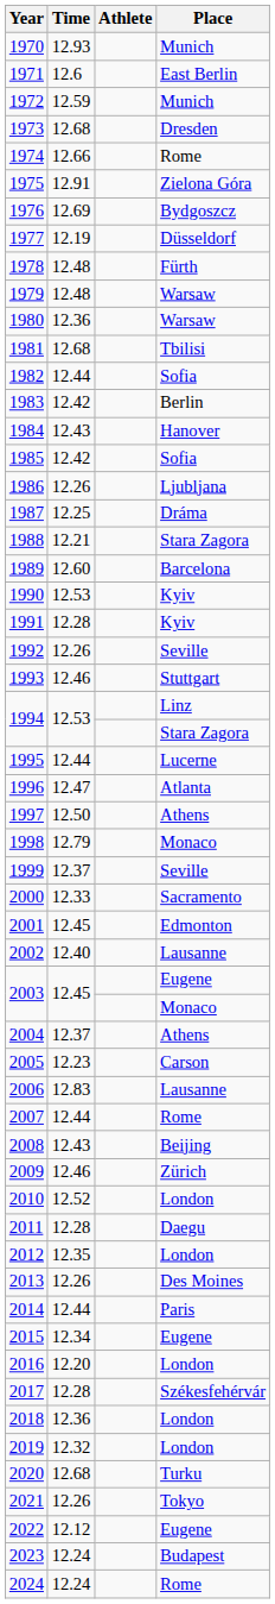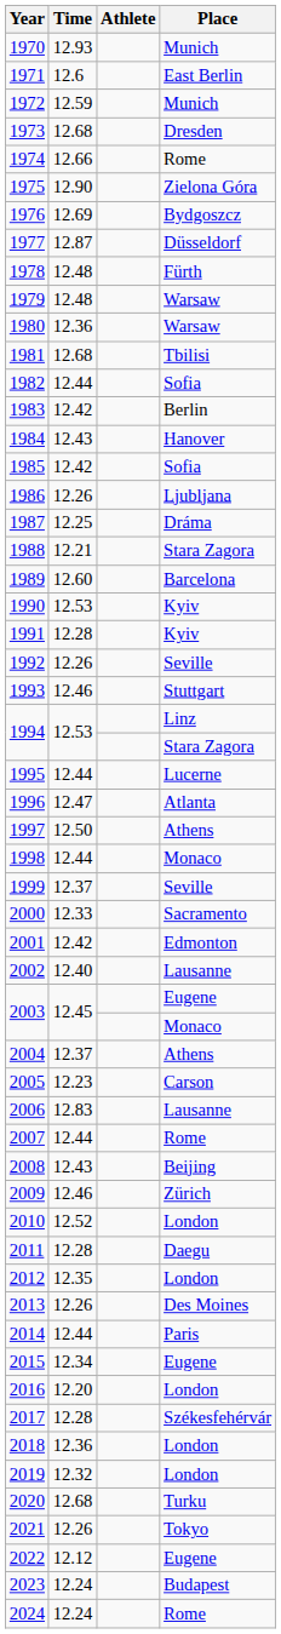1975 | Time: 12.91 -> 12.90
1977 | Time: 12.19 -> 12.87
1998 | Time: 12.79 -> 12.44
2001 | Time: 12.45 -> 12.42
